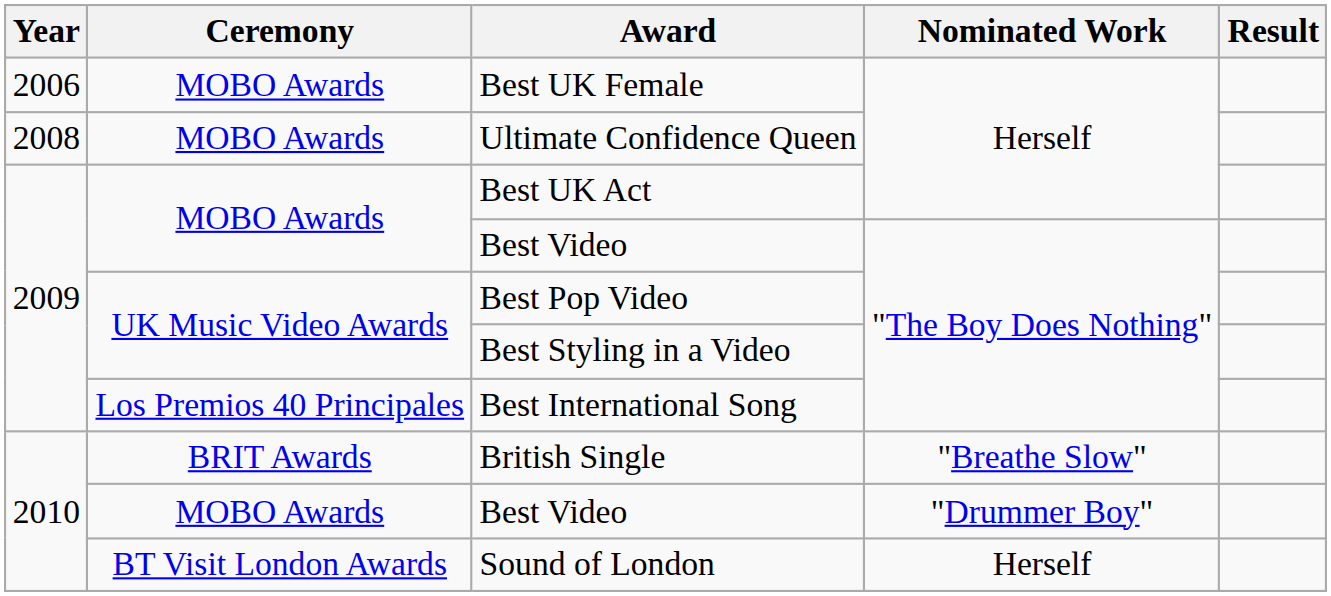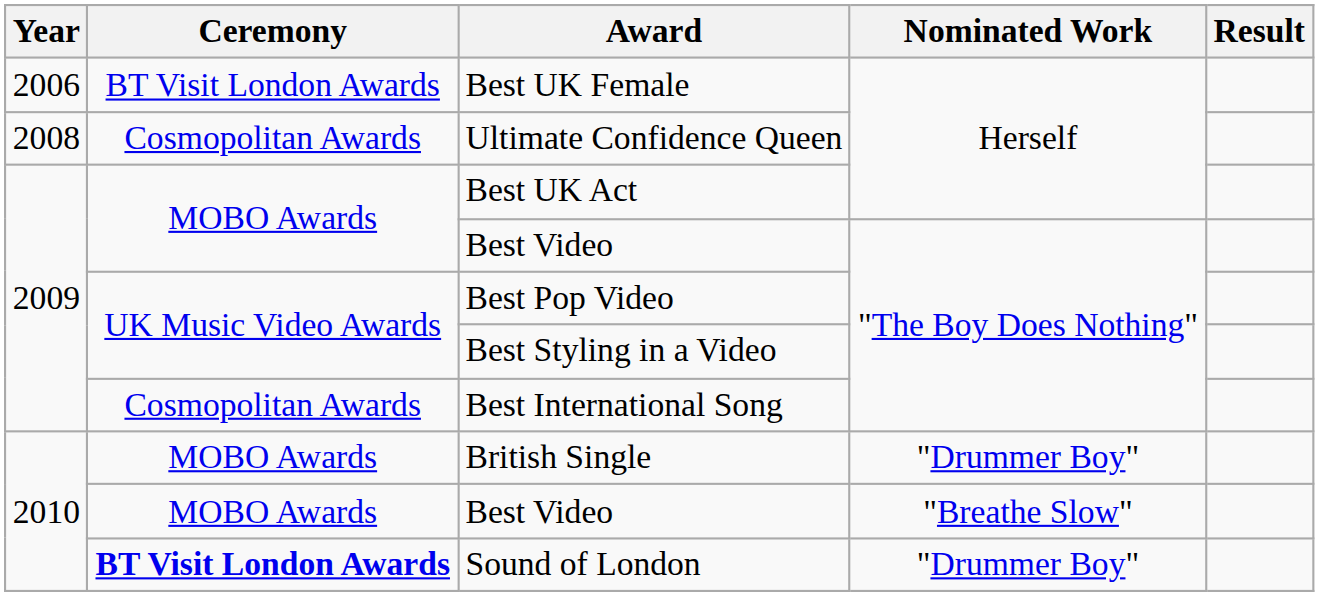Best UK Female | Ceremony: MOBO Awards -> BT Visit London Awards
Ultimate Confidence Queen | Ceremony: MOBO Awards -> Cosmopolitan Awards
Best International Song | Ceremony: Los Premios 40 Principales -> Cosmopolitan Awards
British Single | Ceremony: BRIT Awards -> MOBO Awards
British Single | Nominated Work: "Breathe Slow" -> "Drummer Boy"
2010 / Best Video | Nominated Work: "Drummer Boy" -> "Breathe Slow"
Sound of London | Ceremony: normal -> bold
Sound of London | Nominated Work: Herself -> "Drummer Boy"
